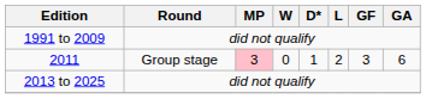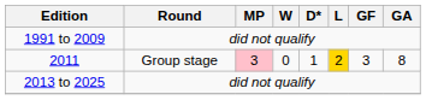2011 | L: no background -> gold background
2011 | GA: 6 -> 8
